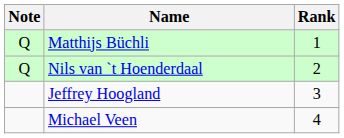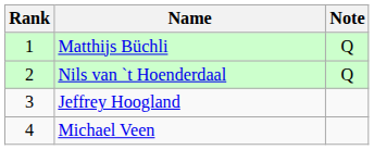columns swapped: Rank <-> Note
